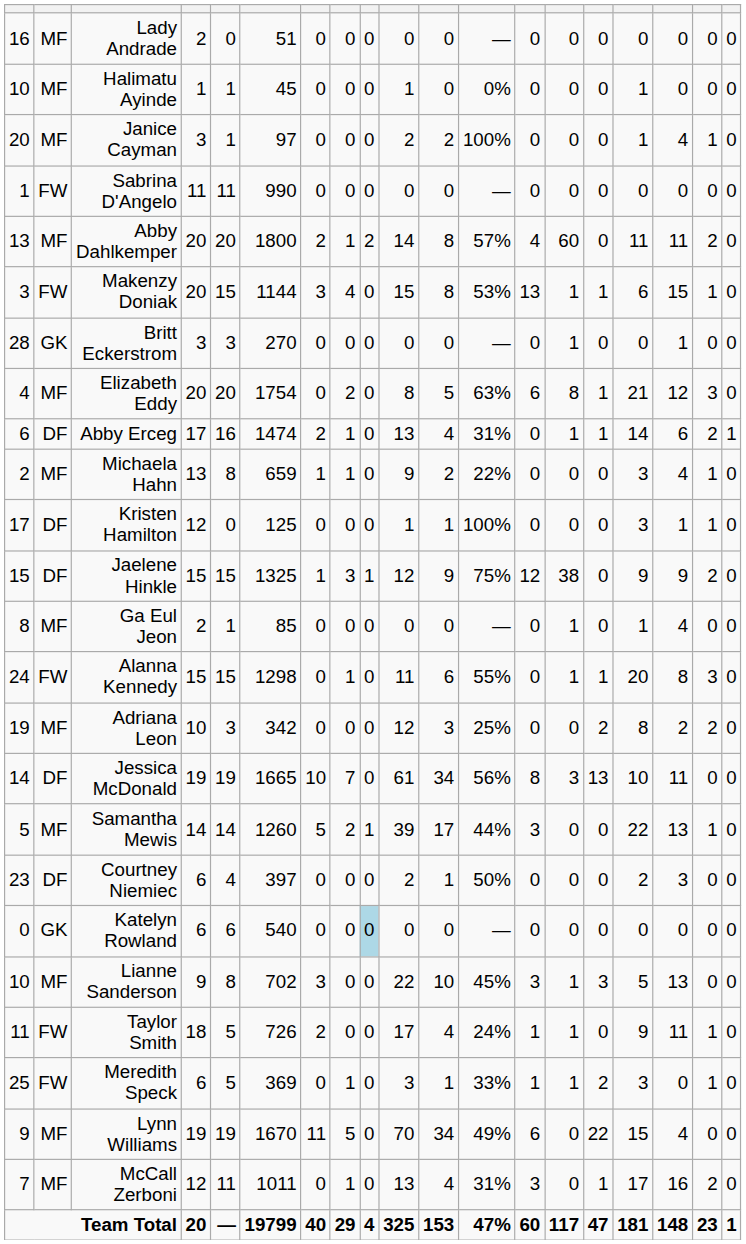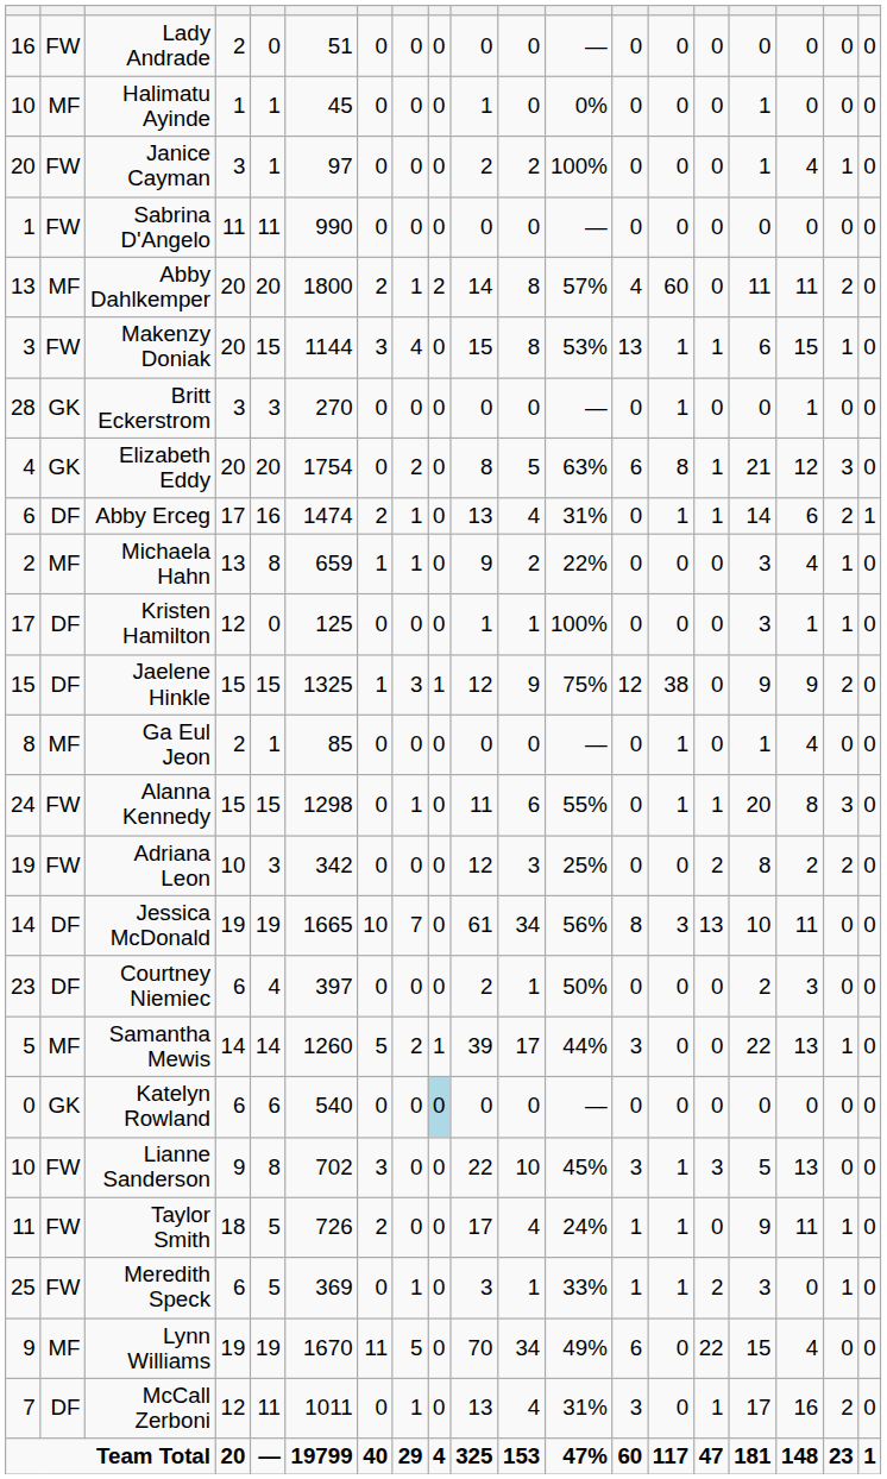Lady Andrade | column 2: MF -> FW
Janice Cayman | column 2: MF -> FW
Elizabeth Eddy | column 2: MF -> GK
Adriana Leon | column 2: MF -> FW
rows swapped: Samantha Mewis <-> Courtney Niemiec
Lianne Sanderson | column 2: MF -> FW
McCall Zerboni | column 2: MF -> DF
